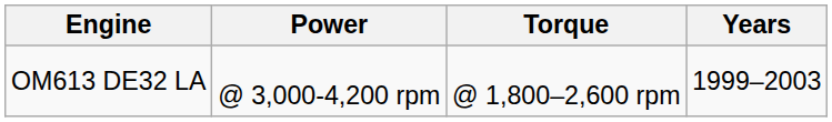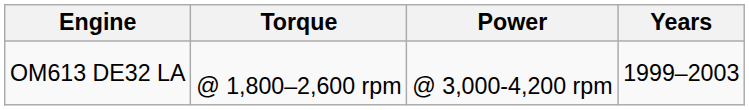columns swapped: Power <-> Torque
